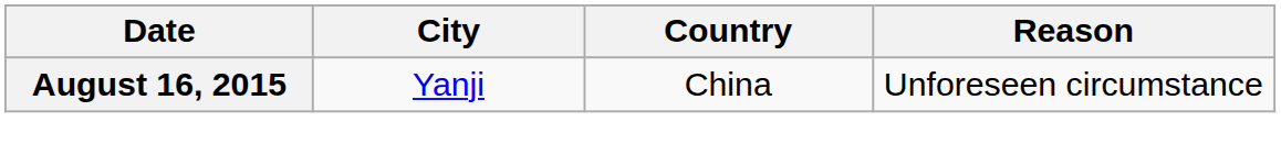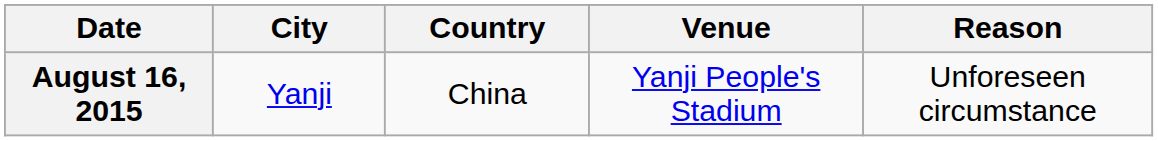+ column: Venue | Yanji People's Stadium
